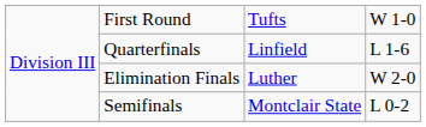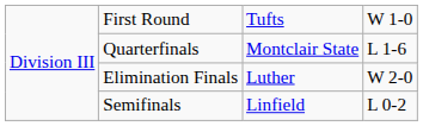Quarterfinals | column 3: Linfield -> Montclair State
Semifinals | column 3: Montclair State -> Linfield
